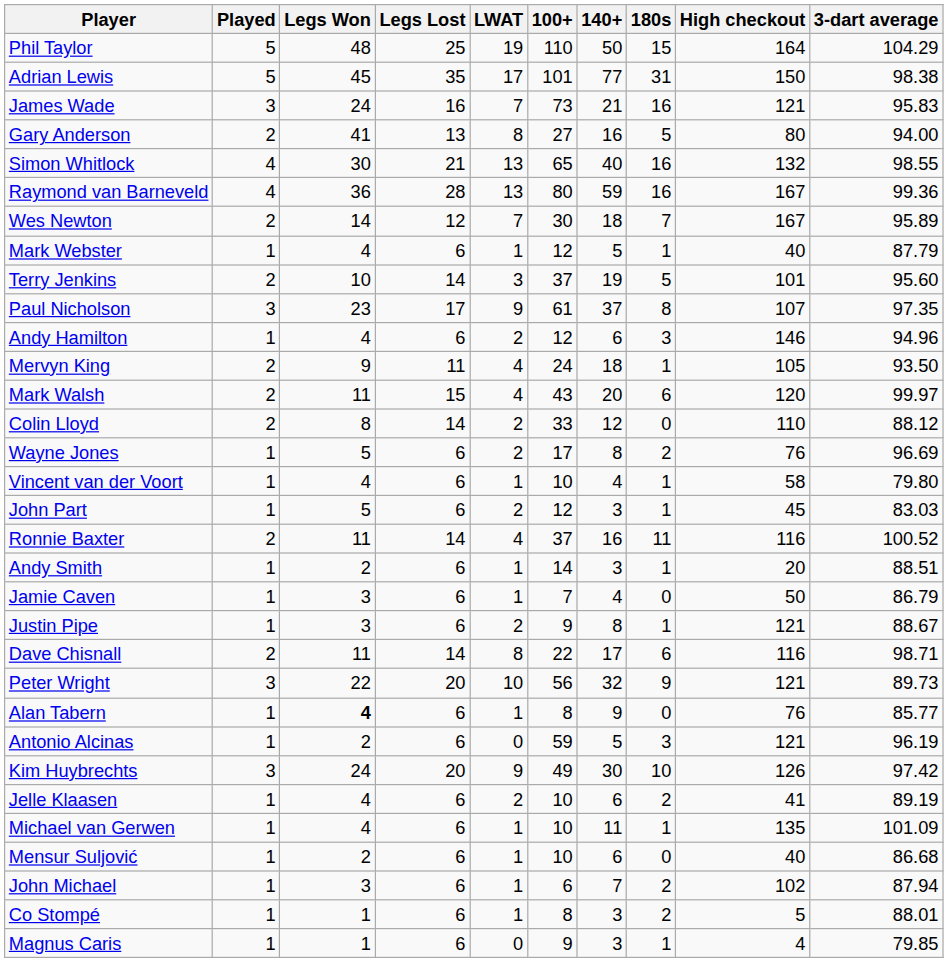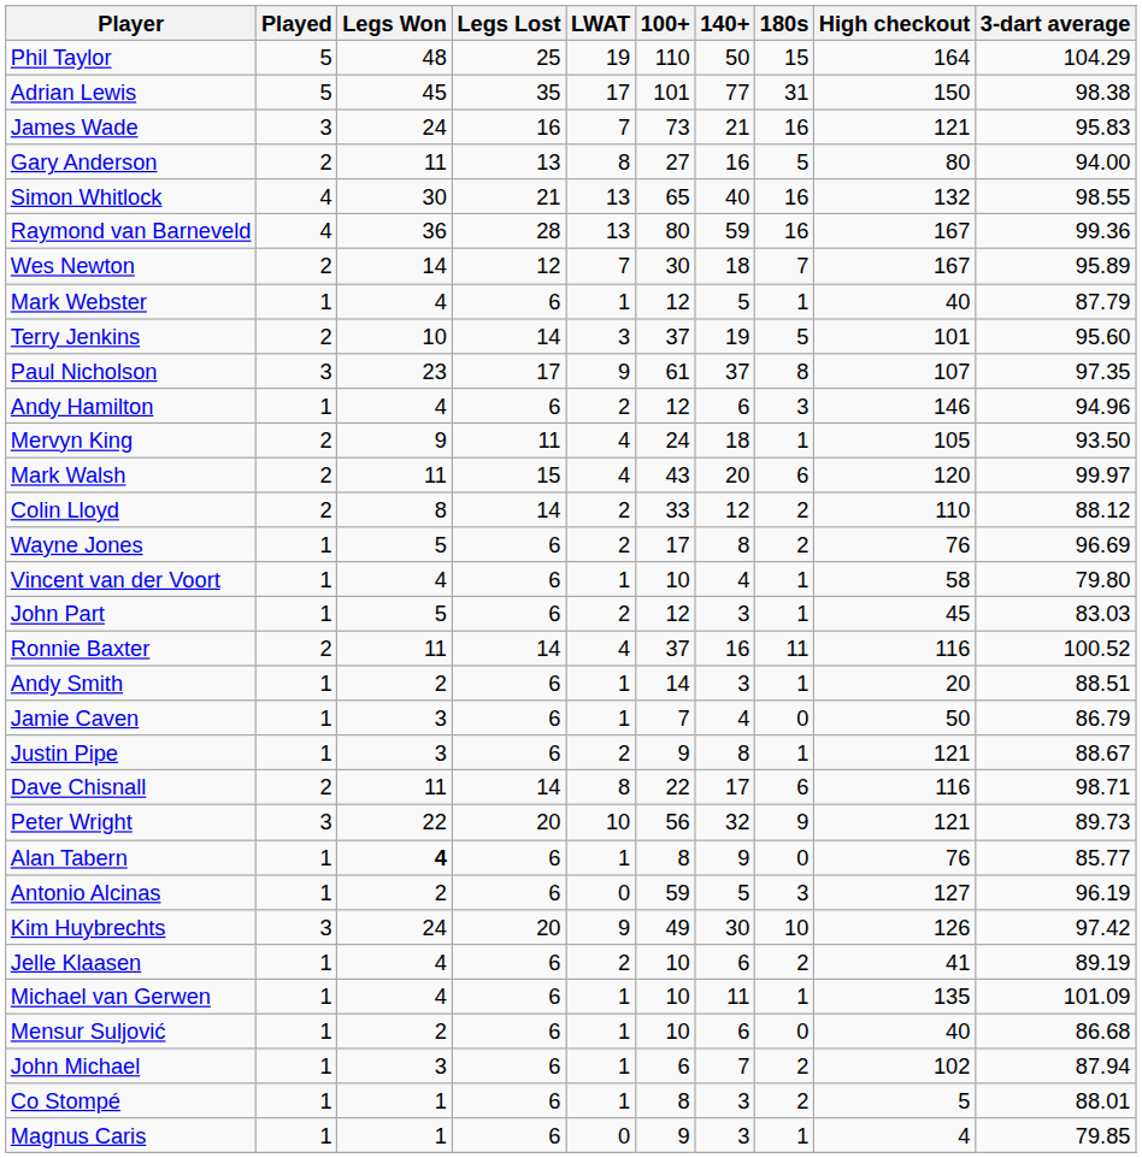Gary Anderson | Legs Won: 41 -> 11
Colin Lloyd | 180s: 0 -> 2
Antonio Alcinas | High checkout: 121 -> 127
